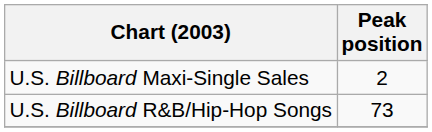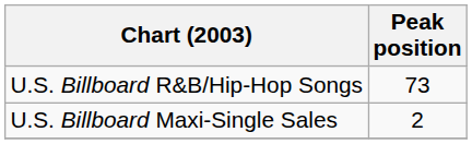rows swapped: U.S. Billboard R&B/Hip-Hop Songs <-> U.S. Billboard Maxi-Single Sales
